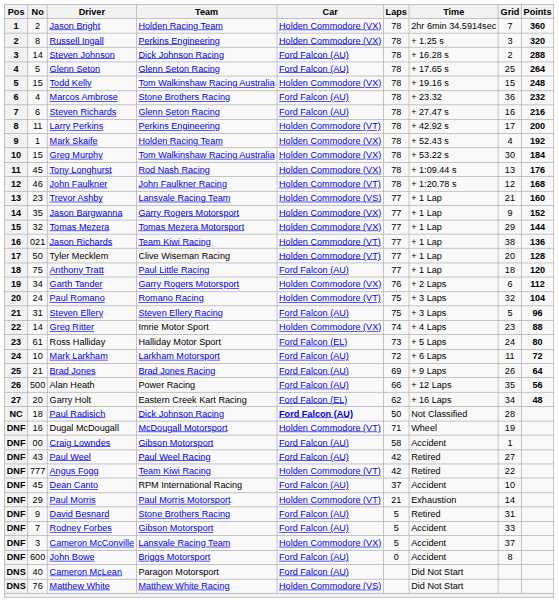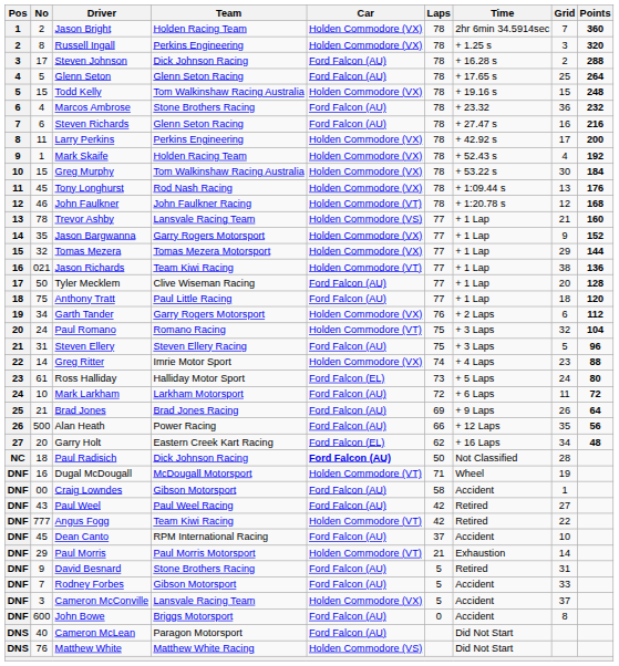Steven Johnson | No: 14 -> 17
Larry Perkins | Car: Holden Commodore (VT) -> Holden Commodore (VX)
Trevor Ashby | No: 23 -> 78
Tyler Mecklem | Car: Holden Commodore (VT) -> Ford Falcon (AU)
